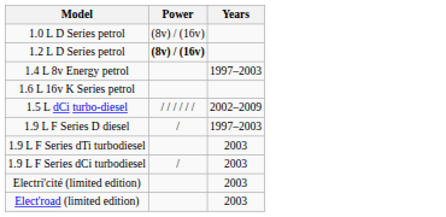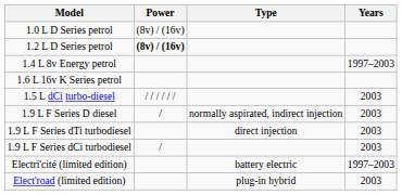+ column: Type | normally aspirated, indirect injection | direct injection | battery electric | plug-in hybrid
1.5 L dCi turbo-diesel | Years: 2002–2009 -> 2003
1.9 L F Series D diesel | Years: 1997–2003 -> 2003
Electri'cité (limited edition) | Years: 2003 -> 1997–2003
